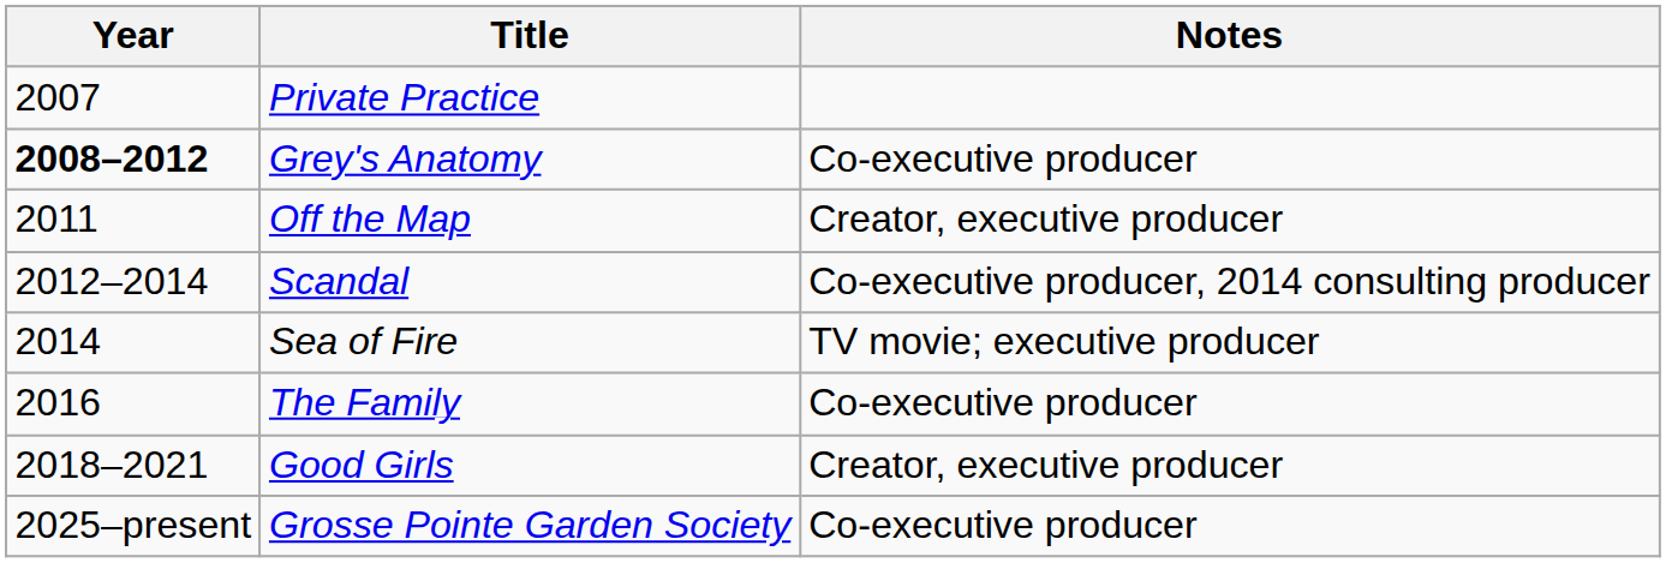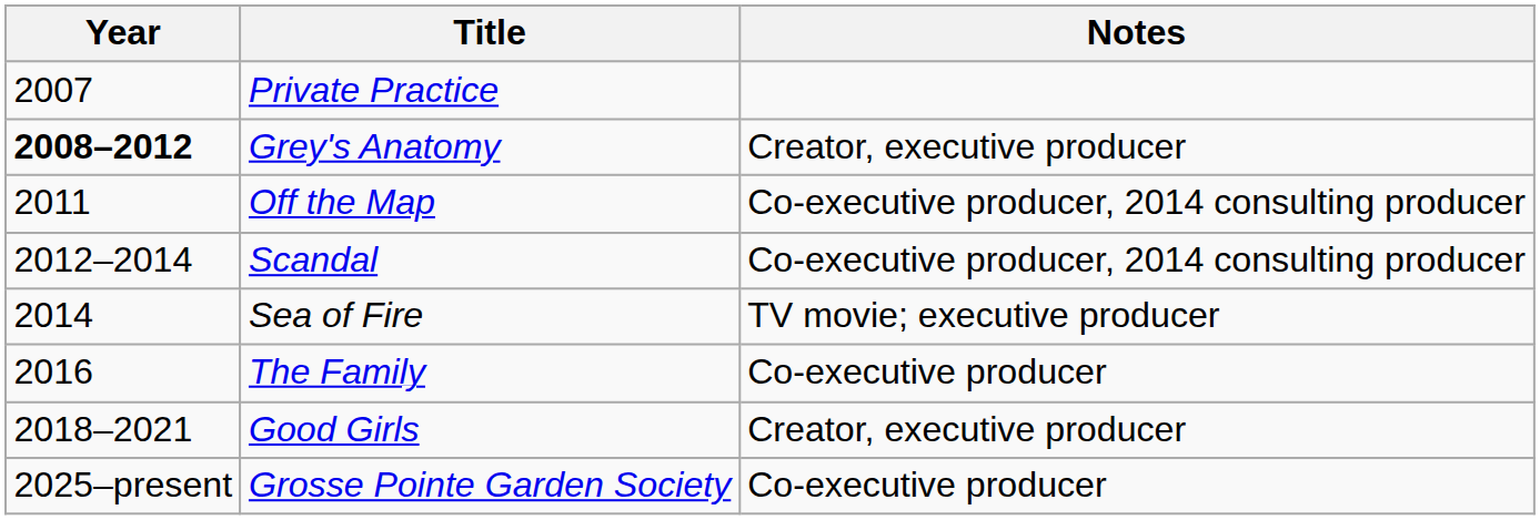Grey's Anatomy | Notes: Co-executive producer -> Creator, executive producer
Off the Map | Notes: Creator, executive producer -> Co-executive producer, 2014 consulting producer
